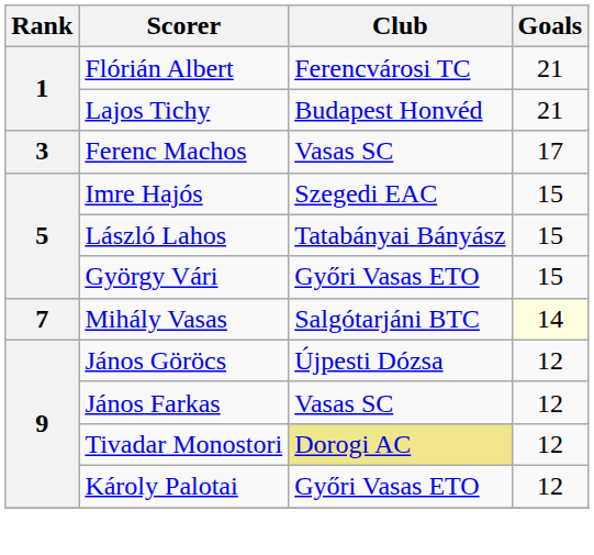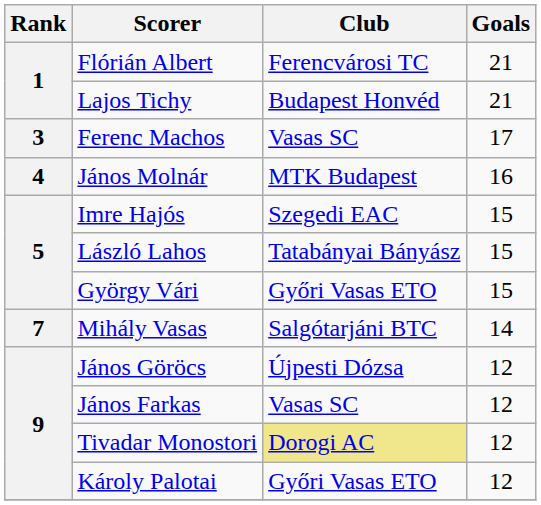+ row: 4 | János Molnár | MTK Budapest | 16
Mihály Vasas | Goals: lightyellow background -> no background
